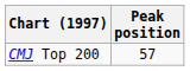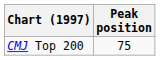CMJ Top 200 | Peak position: 57 -> 75
